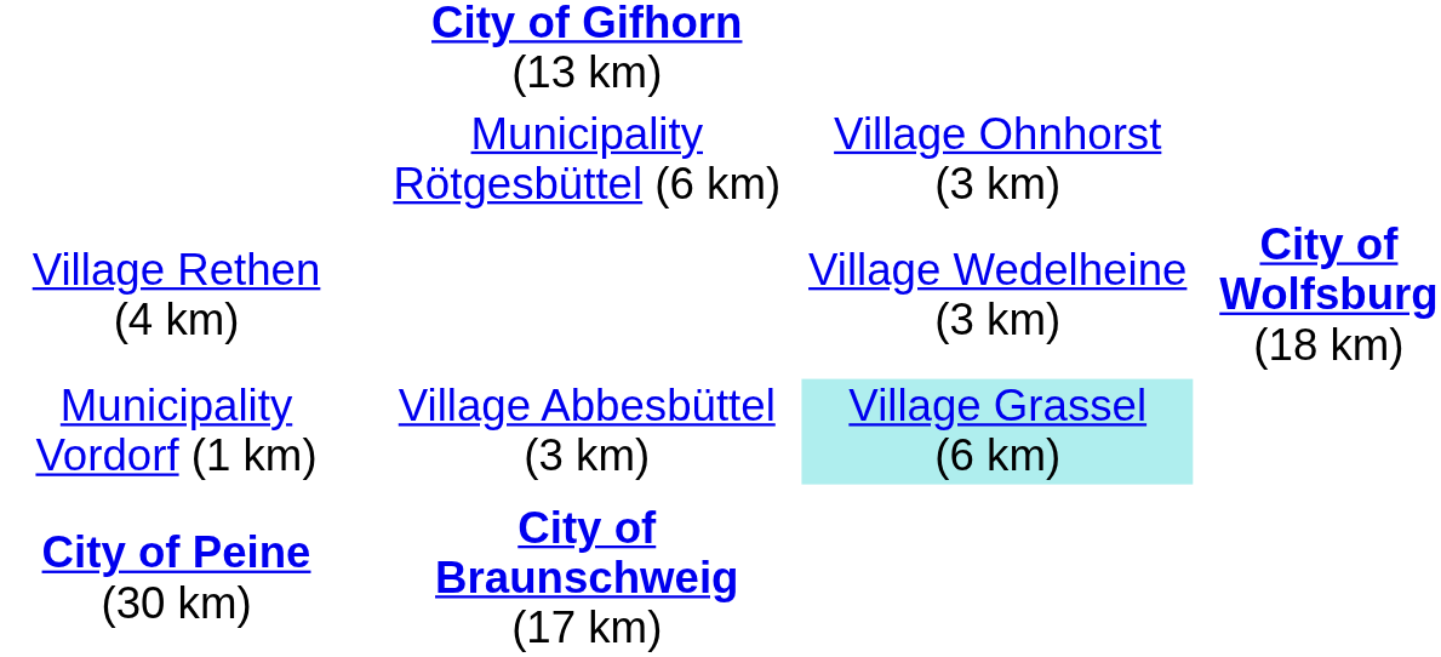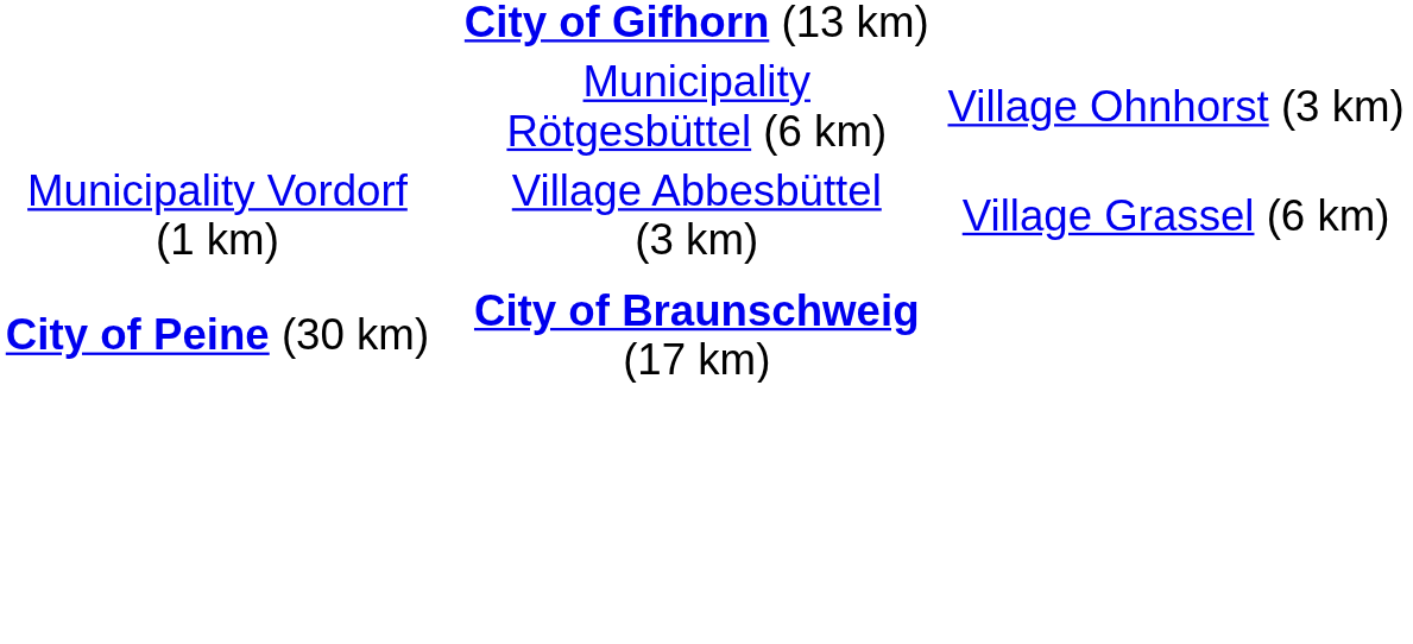- row: Village Rethen (4 km) | Village Wedelheine (3 km) | City of Wolfsburg (18 km)
Municipality Vordorf (1 km) | column 3: paleturquoise background -> no background
